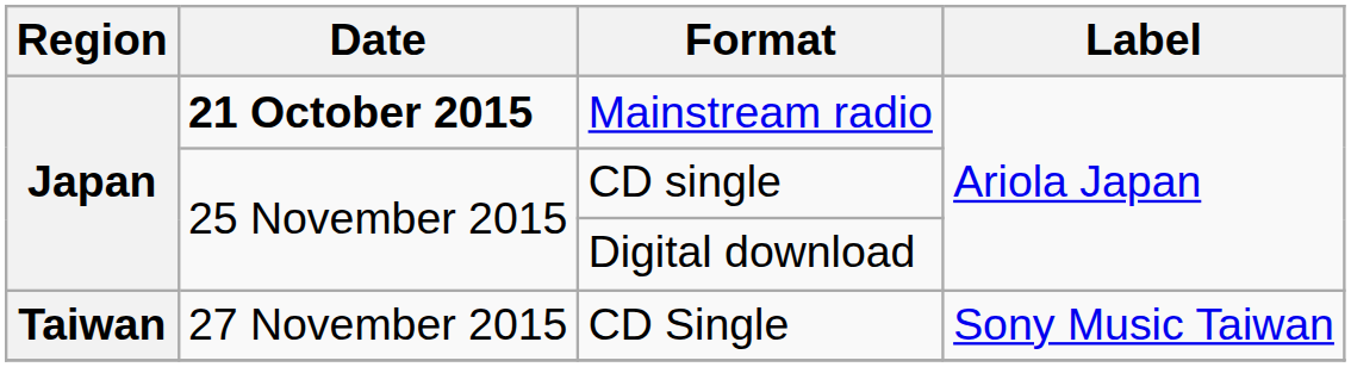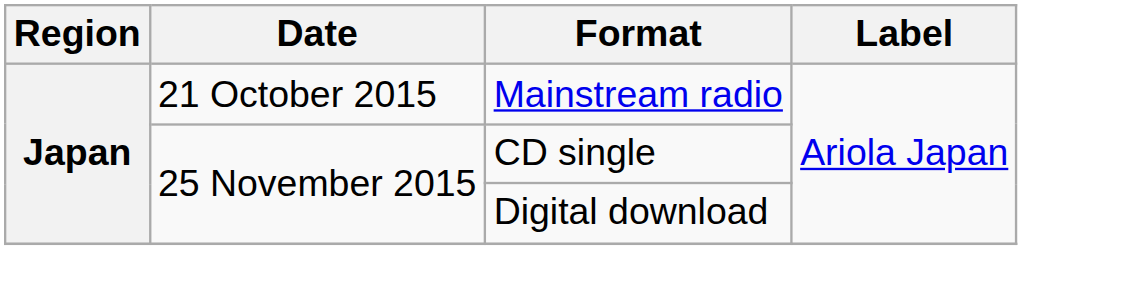Mainstream radio | Date: bold -> normal
- row: Taiwan | 27 November 2015 | CD Single | Sony Music Taiwan
